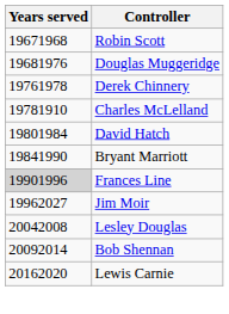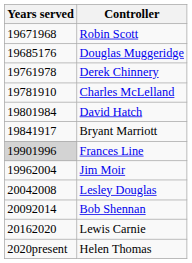Douglas Muggeridge | Years served: 19681976 -> 19685176
Bryant Marriott | Years served: 19841990 -> 19841917
Jim Moir | Years served: 19962027 -> 19962004
+ row: 2020present | Helen Thomas
